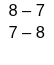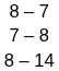+ row: 8 – 14
